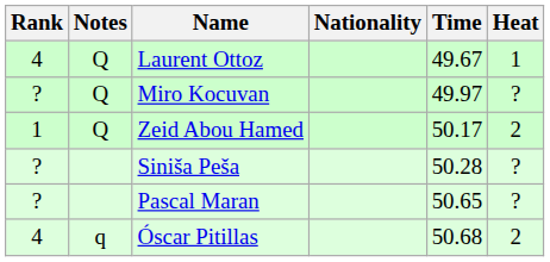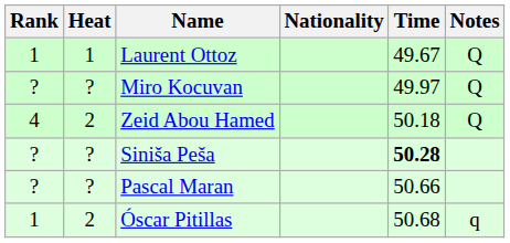columns swapped: Heat <-> Notes
Laurent Ottoz | Rank: 4 -> 1
Zeid Abou Hamed | Rank: 1 -> 4
Zeid Abou Hamed | Time: 50.17 -> 50.18
Siniša Peša | Time: normal -> bold
Pascal Maran | Time: 50.65 -> 50.66
Óscar Pitillas | Rank: 4 -> 1
